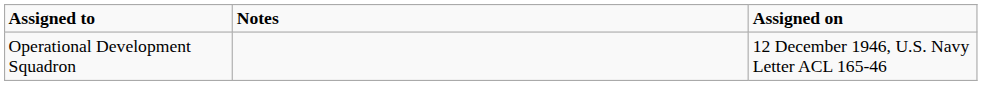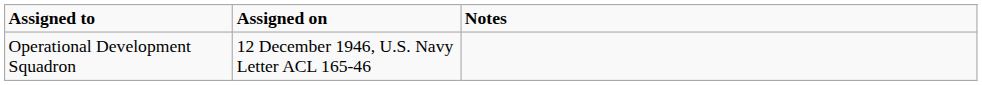columns swapped: Assigned on <-> Notes
